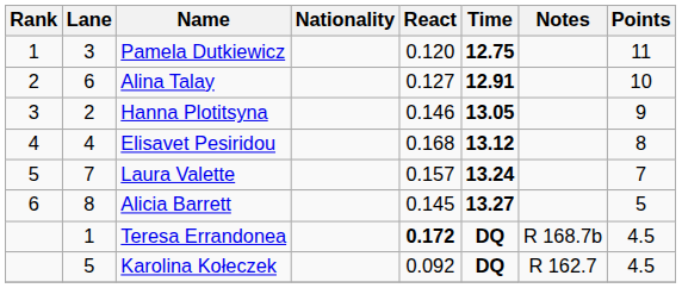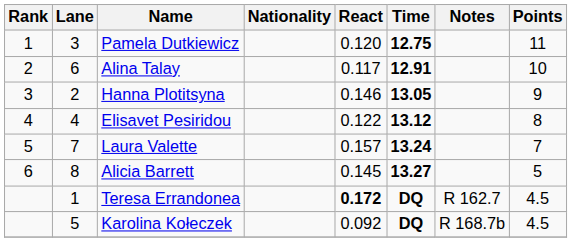Alina Talay | React: 0.127 -> 0.117
Elisavet Pesiridou | React: 0.168 -> 0.122
Teresa Errandonea | Notes: R 168.7b -> R 162.7
Karolina Kołeczek | Notes: R 162.7 -> R 168.7b
